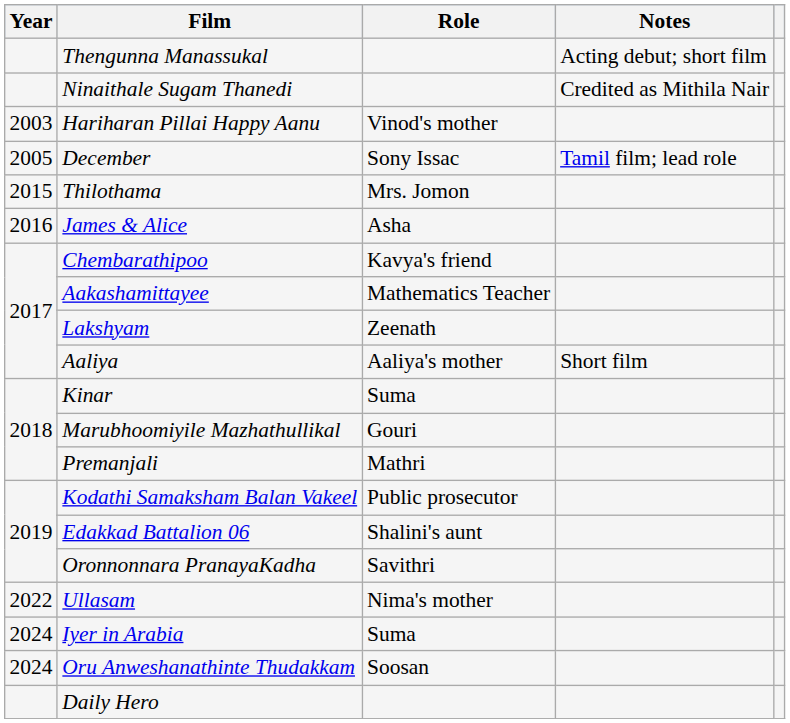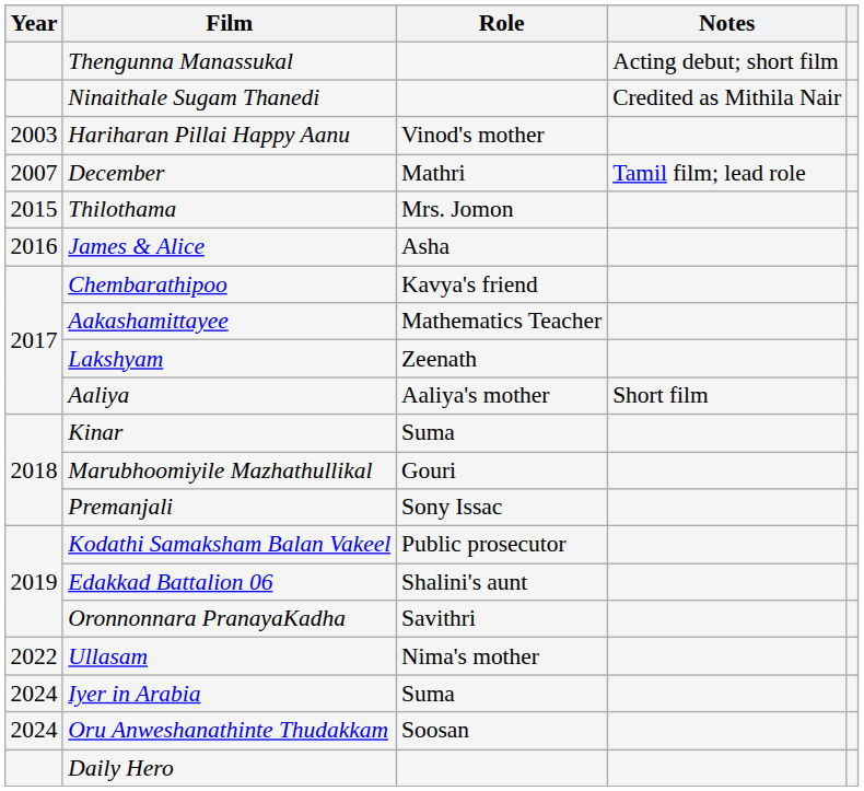December | Year: 2005 -> 2007
December | Role: Sony Issac -> Mathri
Premanjali | Role: Mathri -> Sony Issac
